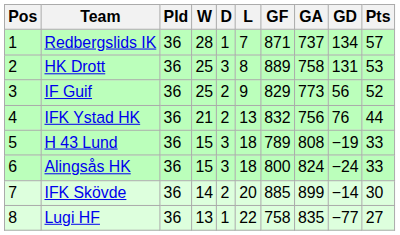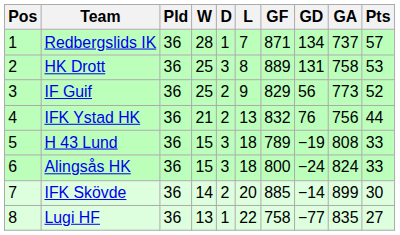columns swapped: GA <-> GD
